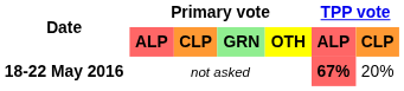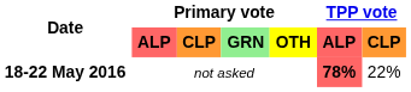18-22 May 2016 | TPP vote / ALP: 67% -> 78%
18-22 May 2016 | TPP vote / CLP: 20% -> 22%
